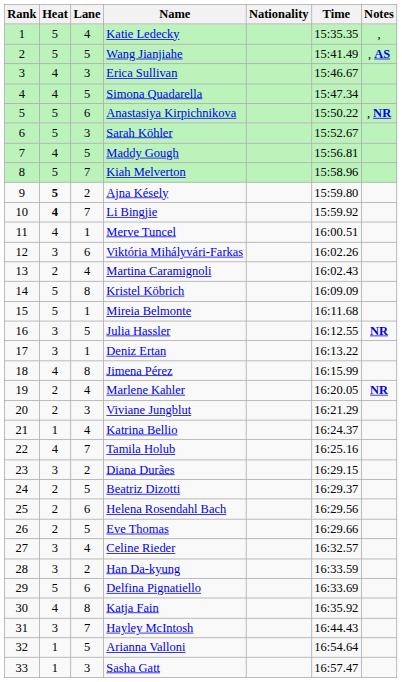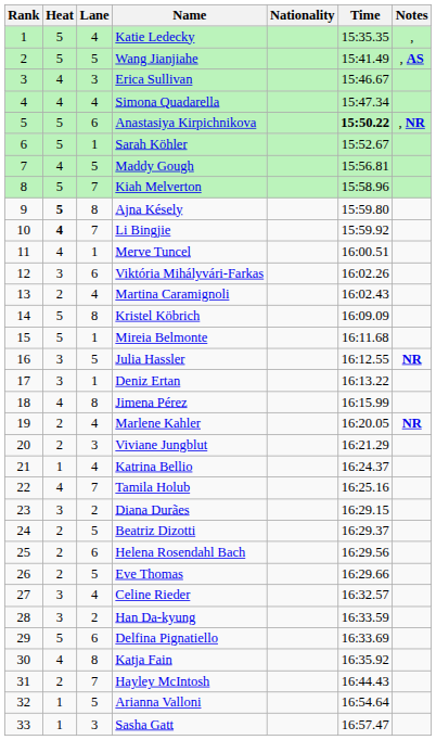Simona Quadarella | Lane: 5 -> 4
Anastasiya Kirpichnikova | Time: normal -> bold
Sarah Köhler | Lane: 3 -> 1
Ajna Késely | Lane: 2 -> 8
Hayley McIntosh | Heat: 3 -> 2
